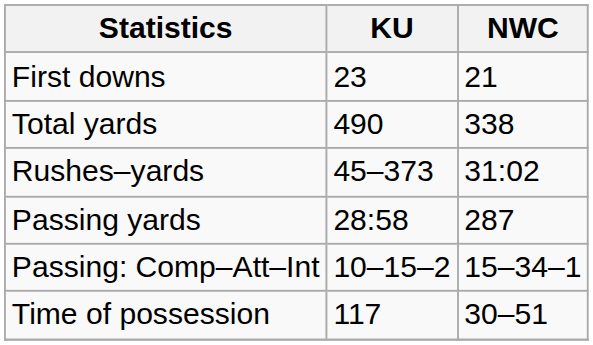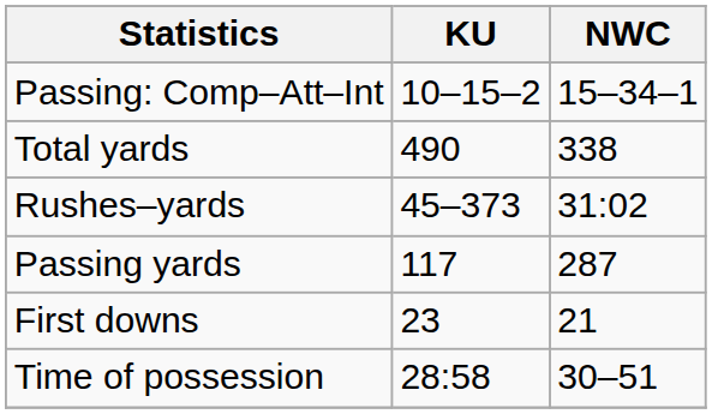rows swapped: First downs <-> Passing: Comp–Att–Int
Passing yards | KU: 28:58 -> 117
Time of possession | KU: 117 -> 28:58
